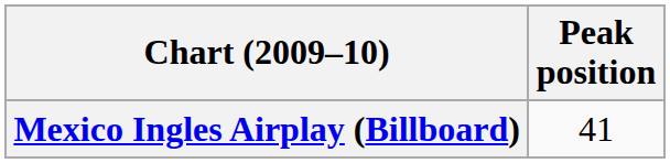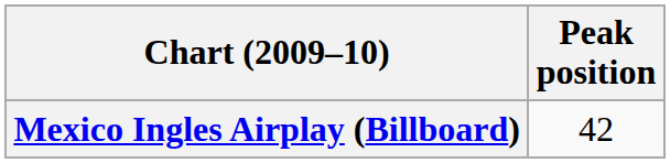Mexico Ingles Airplay (Billboard) | Peak position: 41 -> 42
